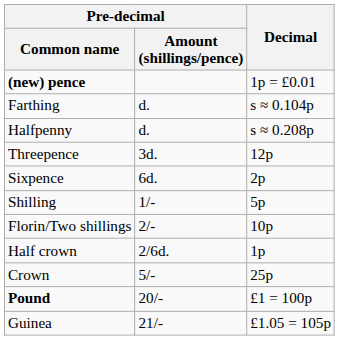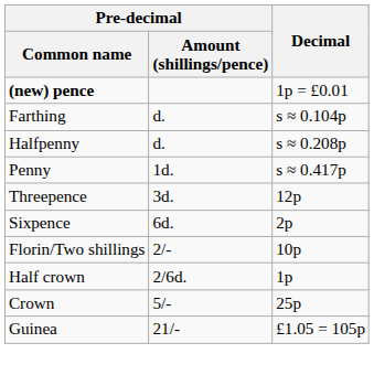+ row: Penny | 1d. | s ≈ 0.417p
- row: Shilling | 1/- | 5p
- row: Pound | 20/- | £1 = 100p
